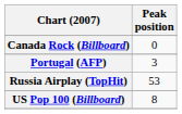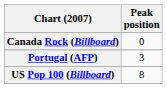- row: Russia Airplay (TopHit) | 53
